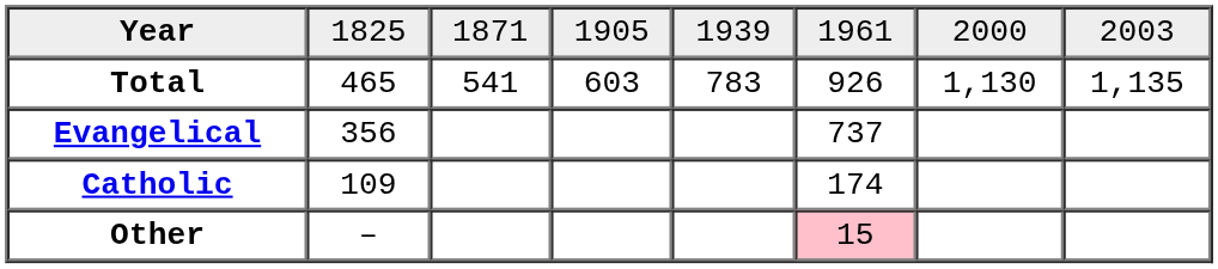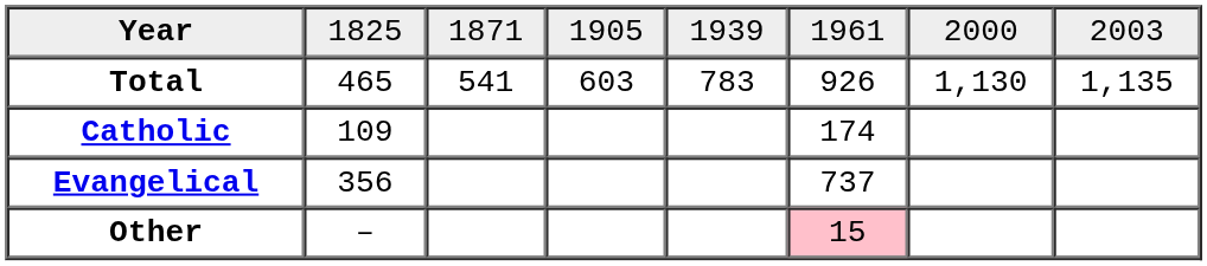rows swapped: Catholic <-> Evangelical
